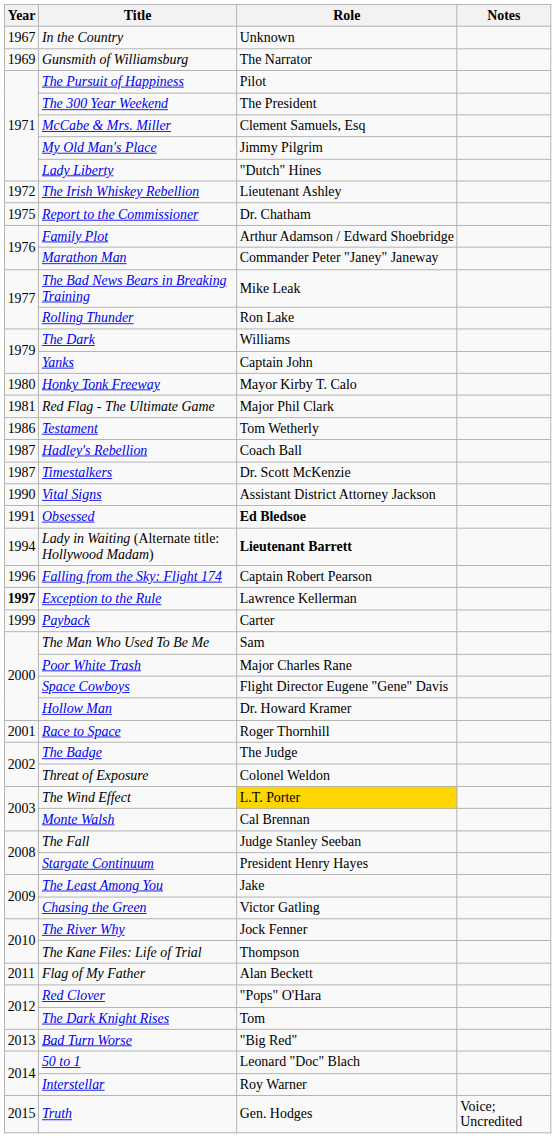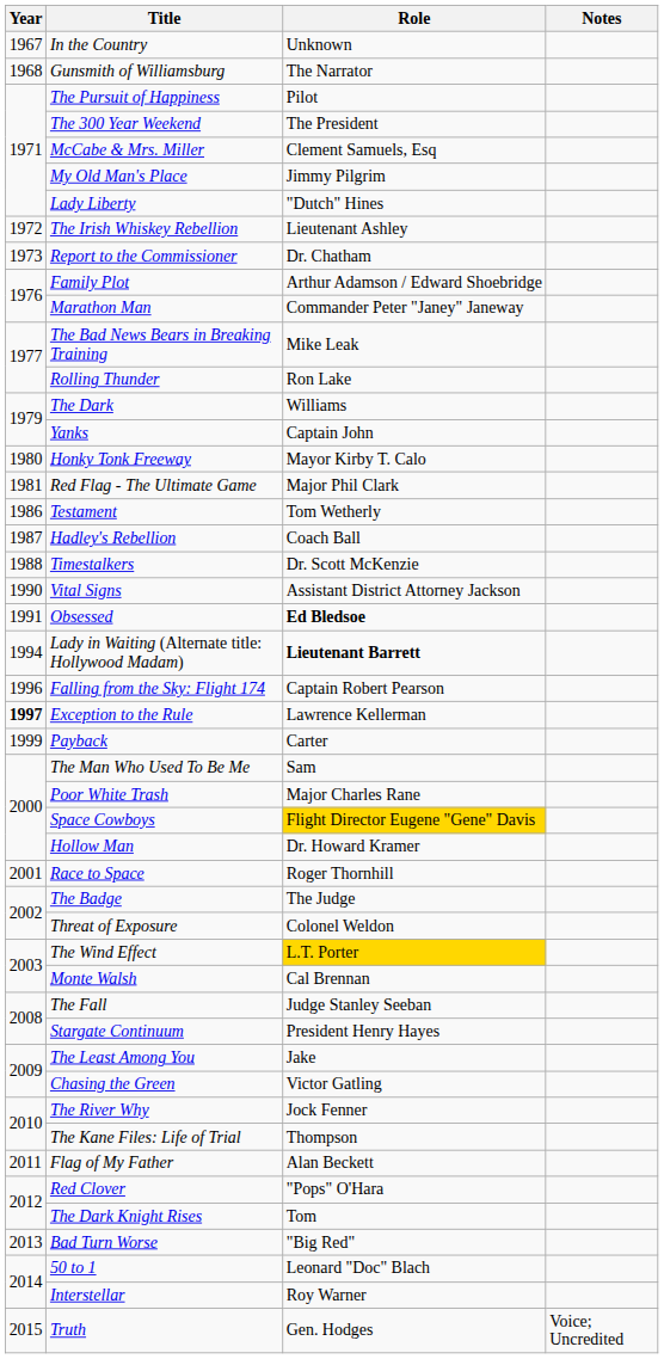Gunsmith of Williamsburg | Year: 1969 -> 1968
Report to the Commissioner | Year: 1975 -> 1973
Timestalkers | Year: 1987 -> 1988
Space Cowboys | Role: no background -> gold background
